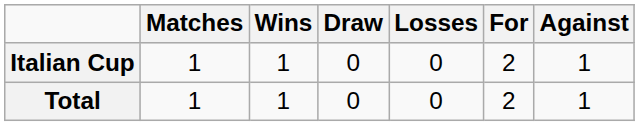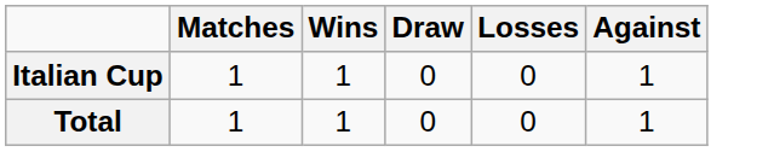- column: For | 2 | 2
